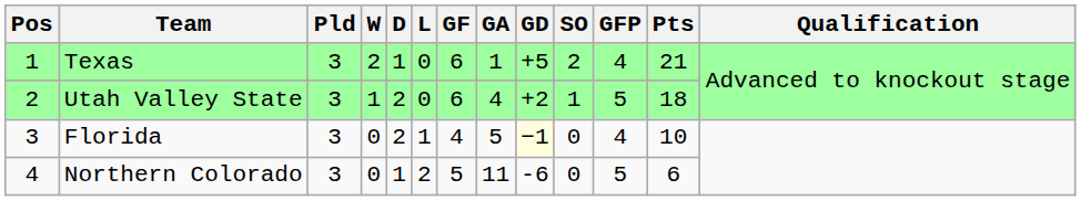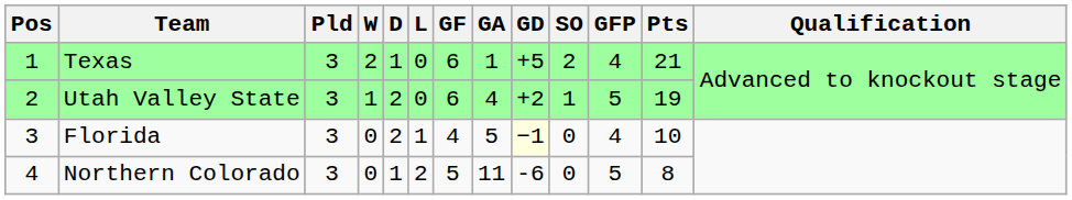Utah Valley State | Pts: 18 -> 19
Northern Colorado | Pts: 6 -> 8
